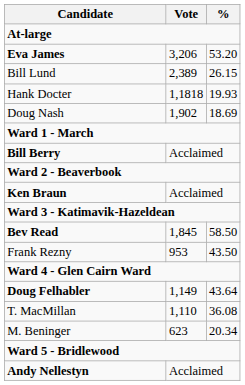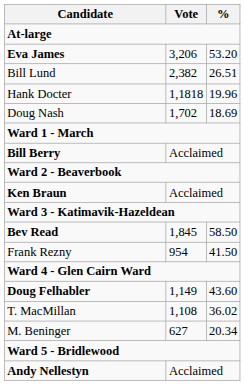Bill Lund | Vote: 2,389 -> 2,382
Bill Lund | %: 26.15 -> 26.51
Hank Docter | %: 19.93 -> 19.96
Doug Nash | Vote: 1,902 -> 1,702
Frank Rezny | Vote: 953 -> 954
Frank Rezny | %: 43.50 -> 41.50
Doug Felhabler | %: 43.64 -> 43.60
T. MacMillan | Vote: 1,110 -> 1,108
T. MacMillan | %: 36.08 -> 36.02
M. Beninger | Vote: 623 -> 627
